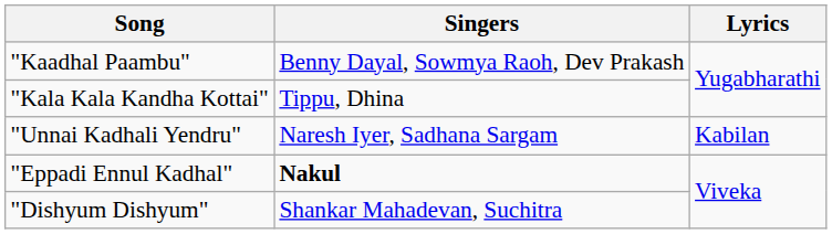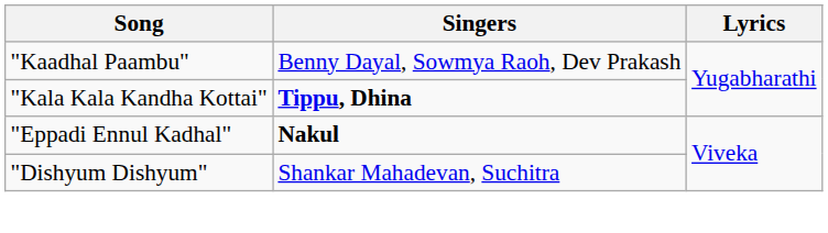"Kala Kala Kandha Kottai" | Singers: normal -> bold
- row: "Unnai Kadhali Yendru" | Naresh Iyer, Sadhana Sargam | Kabilan
